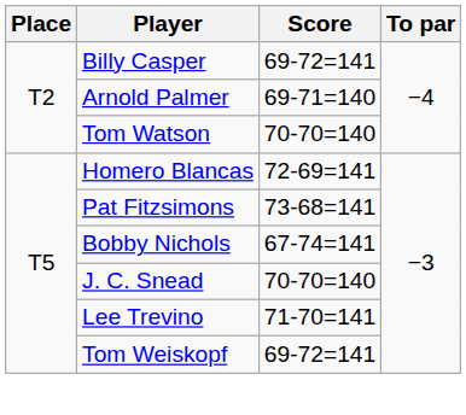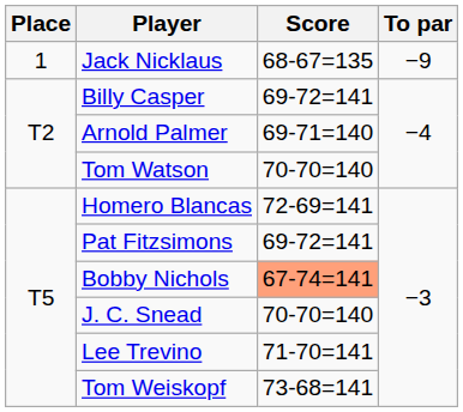+ row: 1 | Jack Nicklaus | 68-67=135 | −9
Pat Fitzsimons | Score: 73-68=141 -> 69-72=141
Bobby Nichols | Score: no background -> lightsalmon background
Tom Weiskopf | Score: 69-72=141 -> 73-68=141
